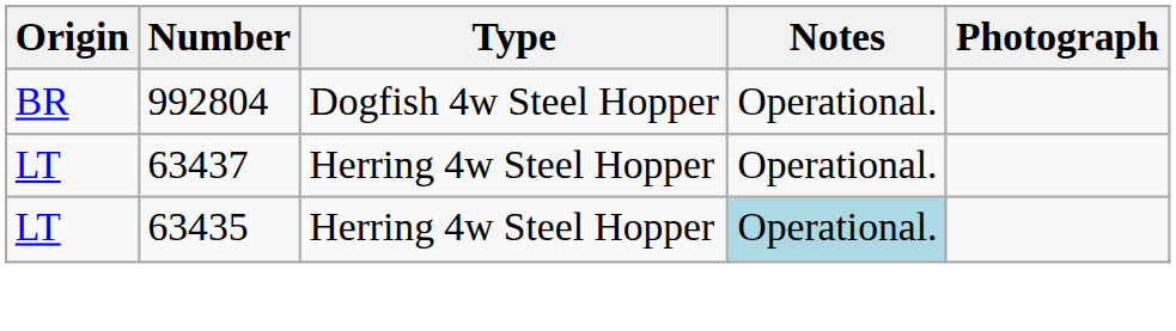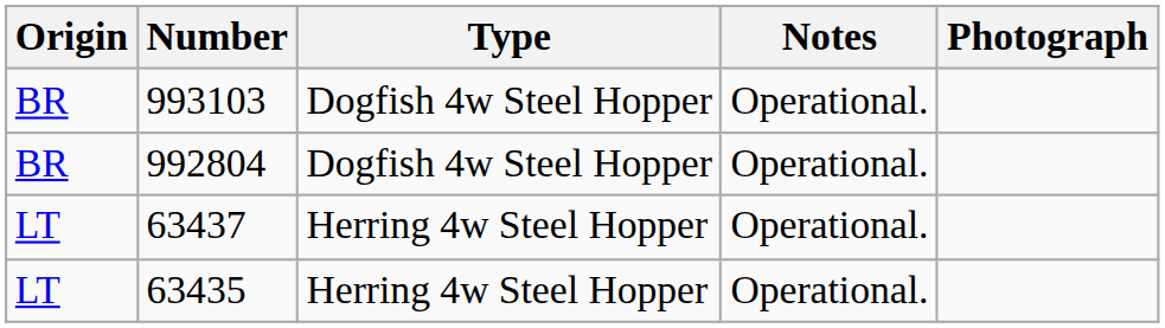+ row: BR | 993103 | Dogfish 4w Steel Hopper | Operational.
63435 | Notes: lightblue background -> no background
